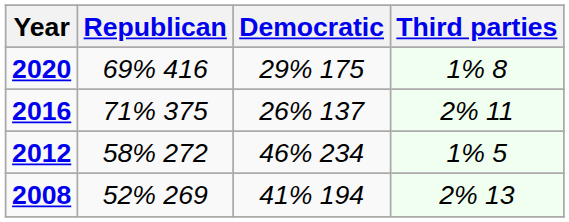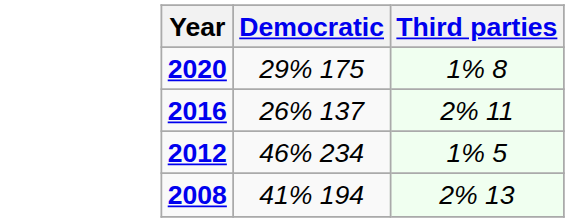- column: Republican | 69% 416 | 71% 375 | 58% 272 | 52% 269
